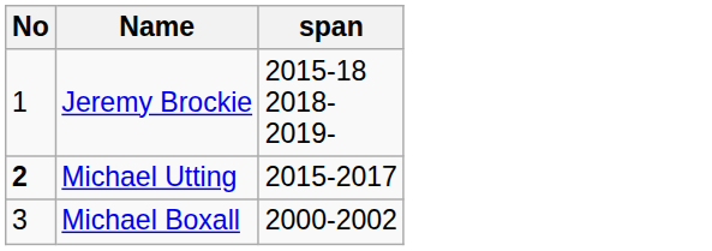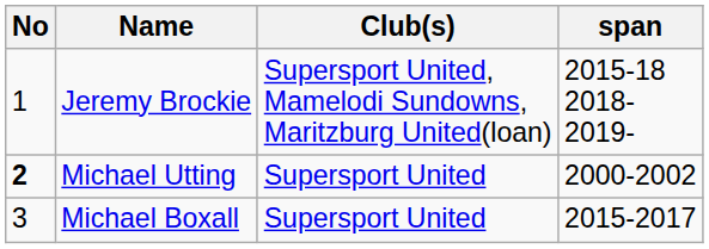+ column: Club(s) | Supersport United, Mamelodi Sundowns, Maritzburg United(loan) | Supersport United | Supersport United
Michael Utting | span: 2015-2017 -> 2000-2002
Michael Boxall | span: 2000-2002 -> 2015-2017
